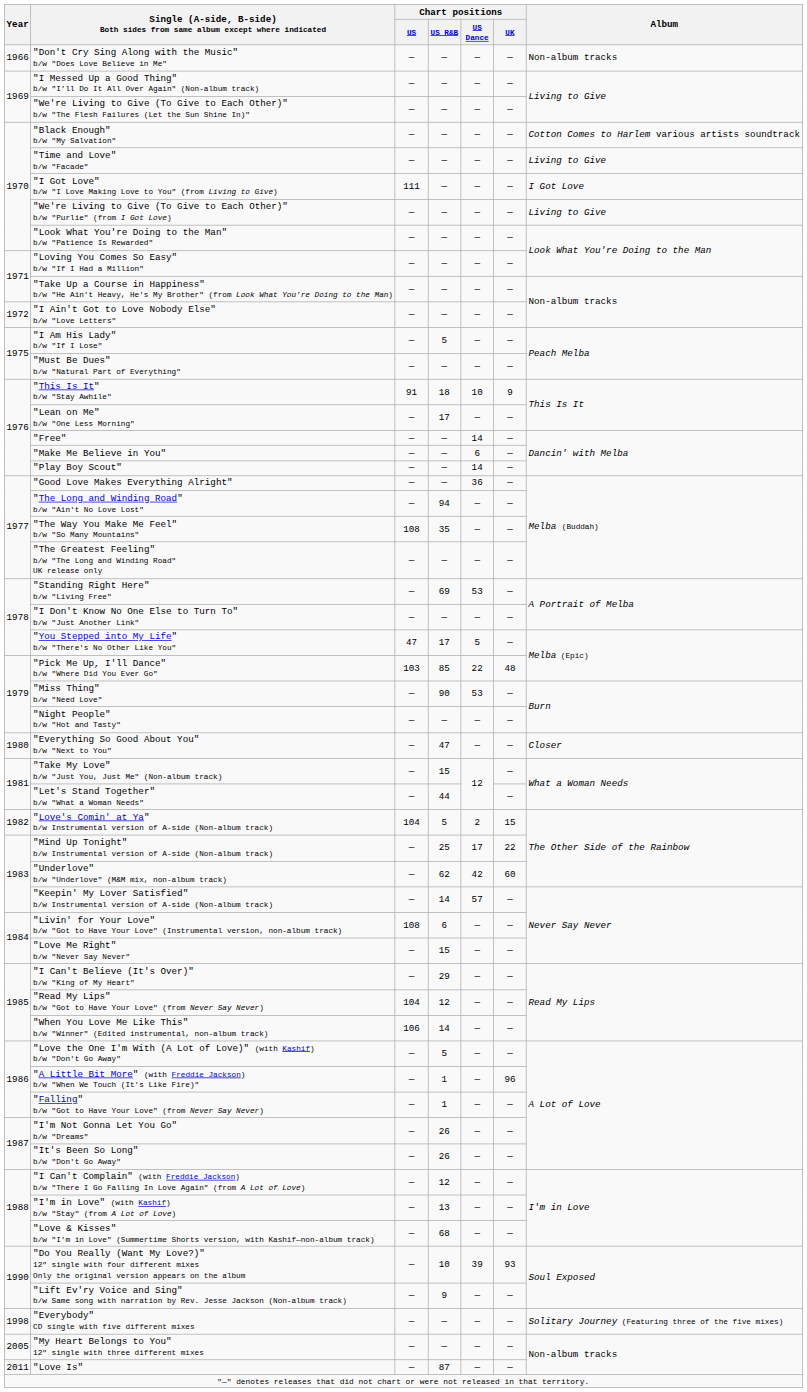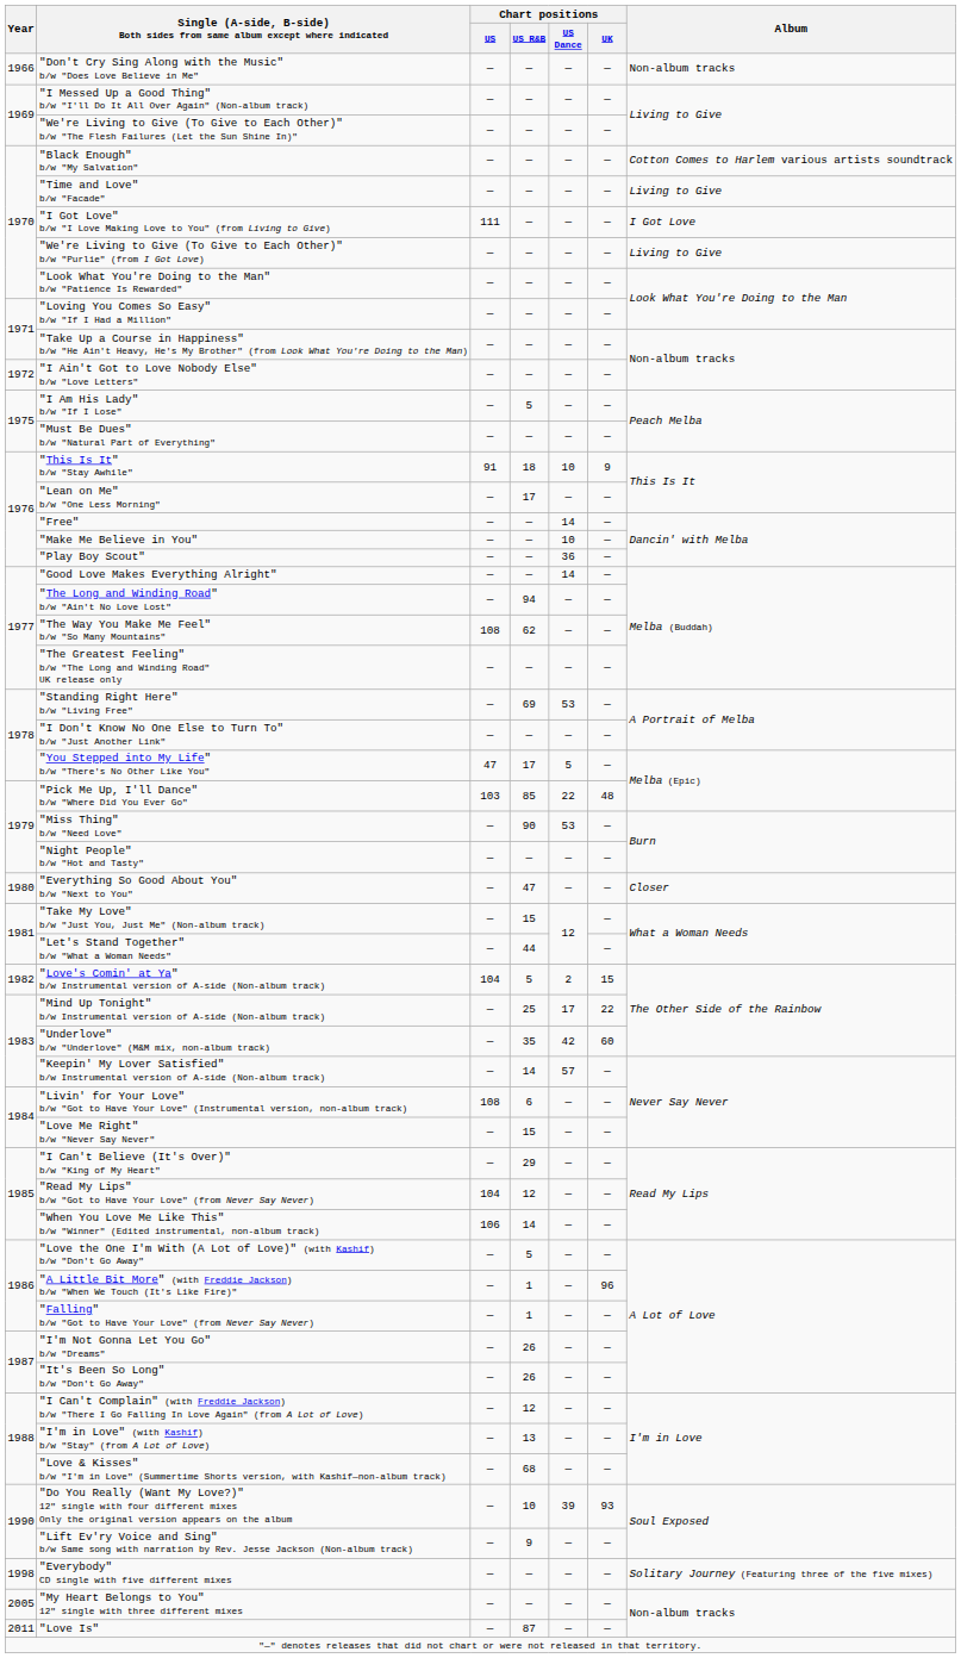"Make Me Believe in You" | Chart positions / US Dance: 6 -> 10
"Play Boy Scout" | Chart positions / US Dance: 14 -> 36
"Good Love Makes Everything Alright" | Chart positions / US Dance: 36 -> 14
"The Way You Make Me Feel" b/w "So Many Mountains" | Chart positions / US R&B: 35 -> 62
"Underlove" b/w "Underlove" (M&M mix, non-album track) | Chart positions / US R&B: 62 -> 35
